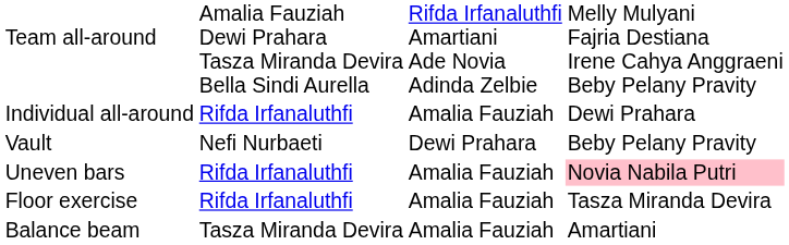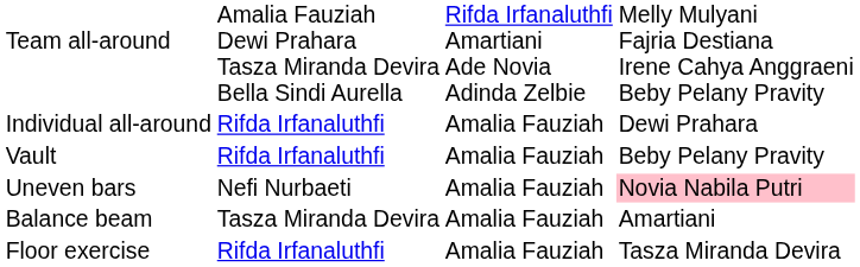Vault | column 2: Nefi Nurbaeti -> Rifda Irfanaluthfi
Vault | column 3: Dewi Prahara -> Amalia Fauziah
Uneven bars | column 2: Rifda Irfanaluthfi -> Nefi Nurbaeti
rows swapped: Balance beam <-> Floor exercise
